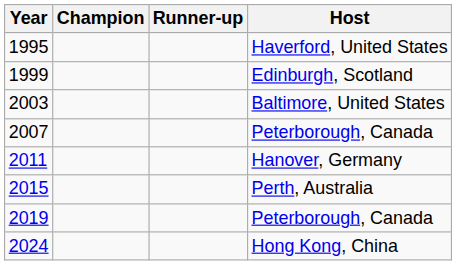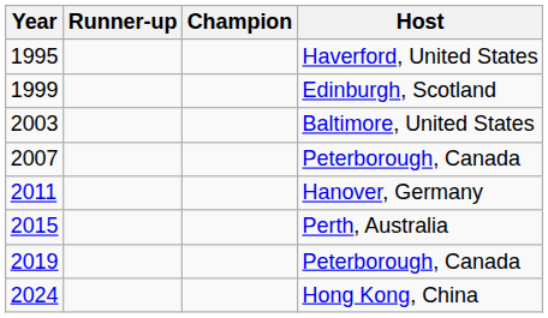columns swapped: Champion <-> Runner-up
